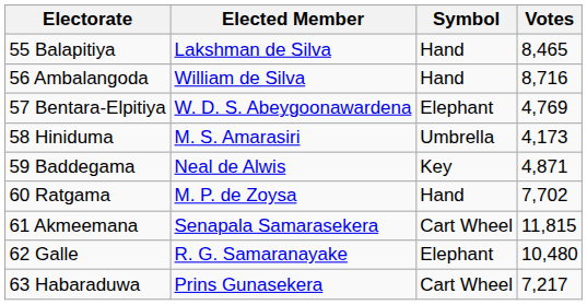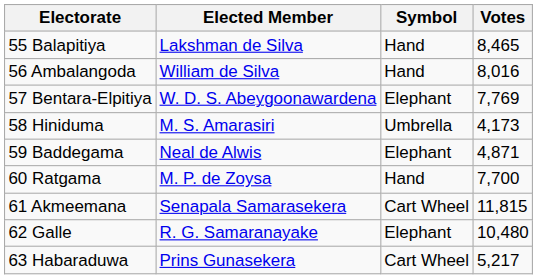56 Ambalangoda | Votes: 8,716 -> 8,016
57 Bentara-Elpitiya | Votes: 4,769 -> 7,769
59 Baddegama | Symbol: Key -> Elephant
60 Ratgama | Votes: 7,702 -> 7,700
63 Habaraduwa | Votes: 7,217 -> 5,217
